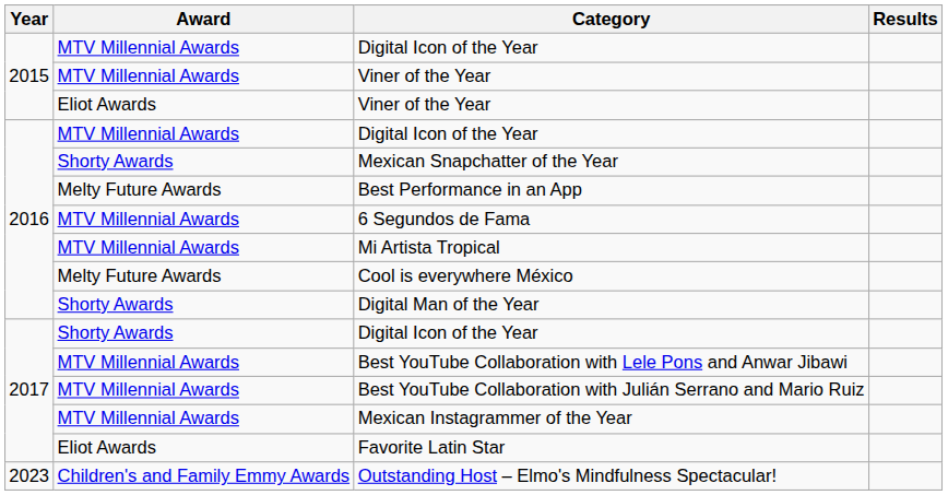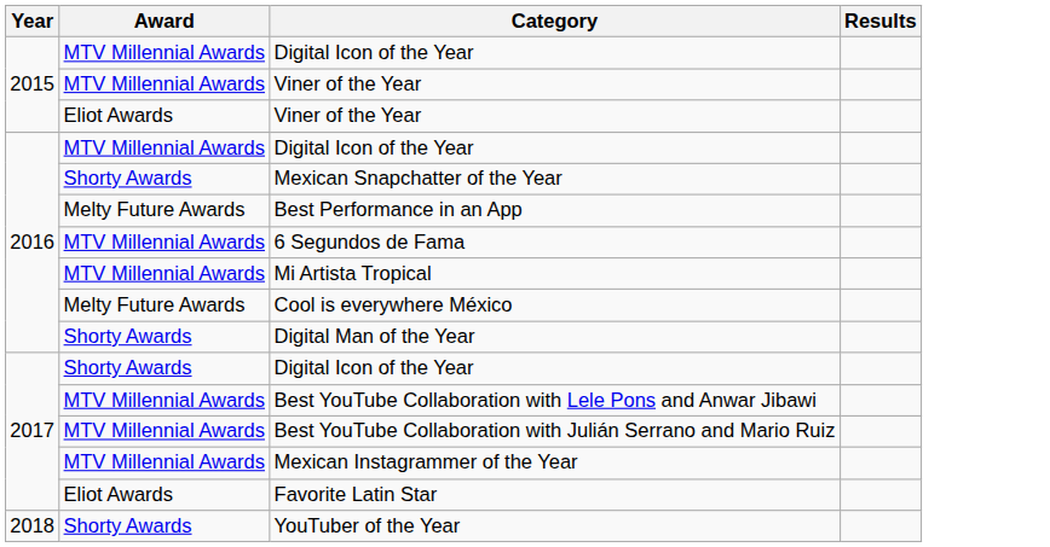+ row: 2018 | Shorty Awards | YouTuber of the Year
- row: 2023 | Children's and Family Emmy Awards | Outstanding Host – Elmo's Mindfulness Spectacular!
